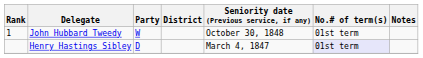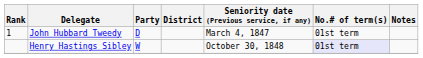John Hubbard Tweedy | Party: W -> D
John Hubbard Tweedy | Seniority date (Previous service, if any): October 30, 1848 -> March 4, 1847
Henry Hastings Sibley | Party: D -> W
Henry Hastings Sibley | Seniority date (Previous service, if any): March 4, 1847 -> October 30, 1848
